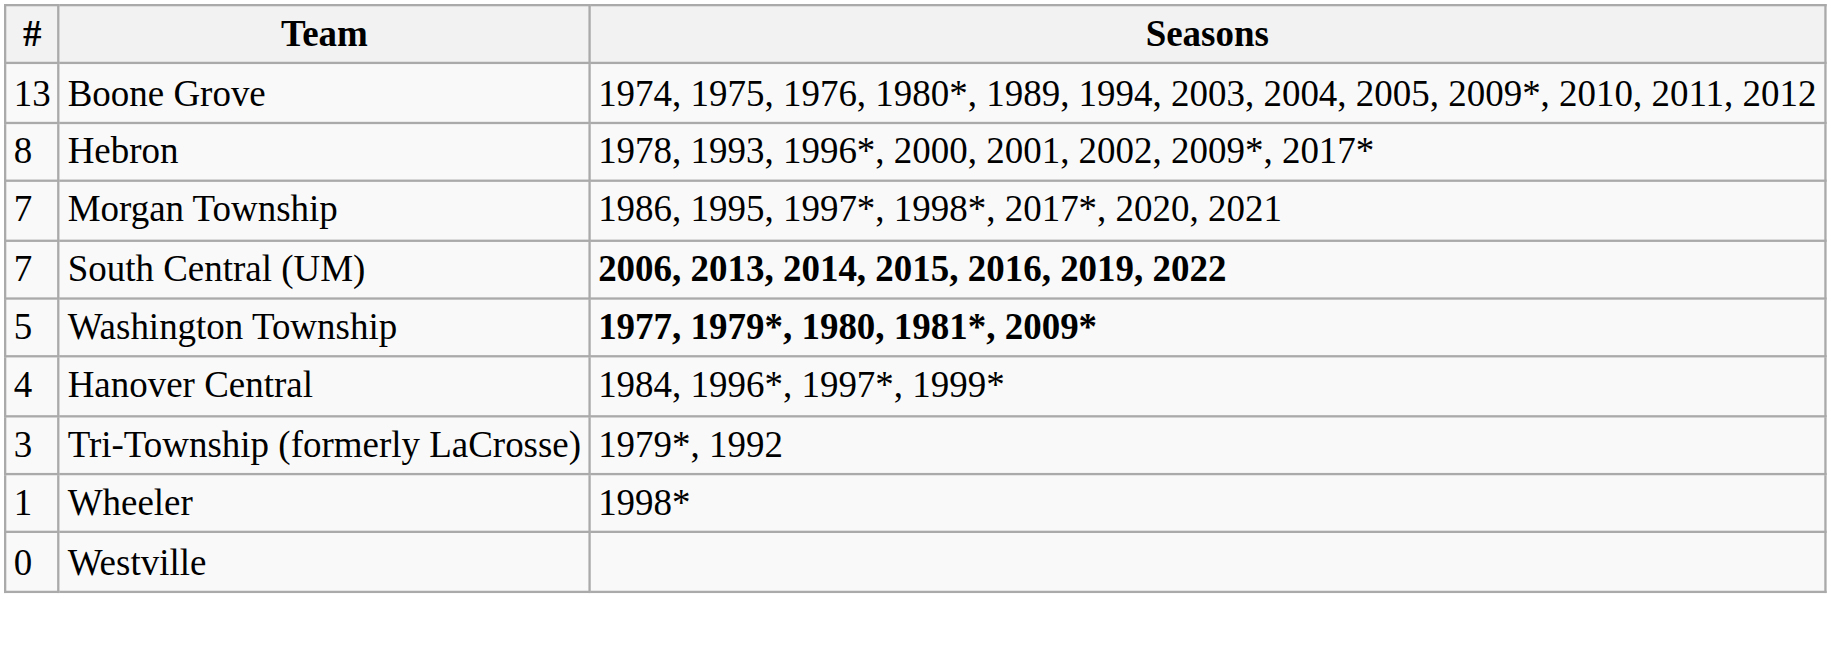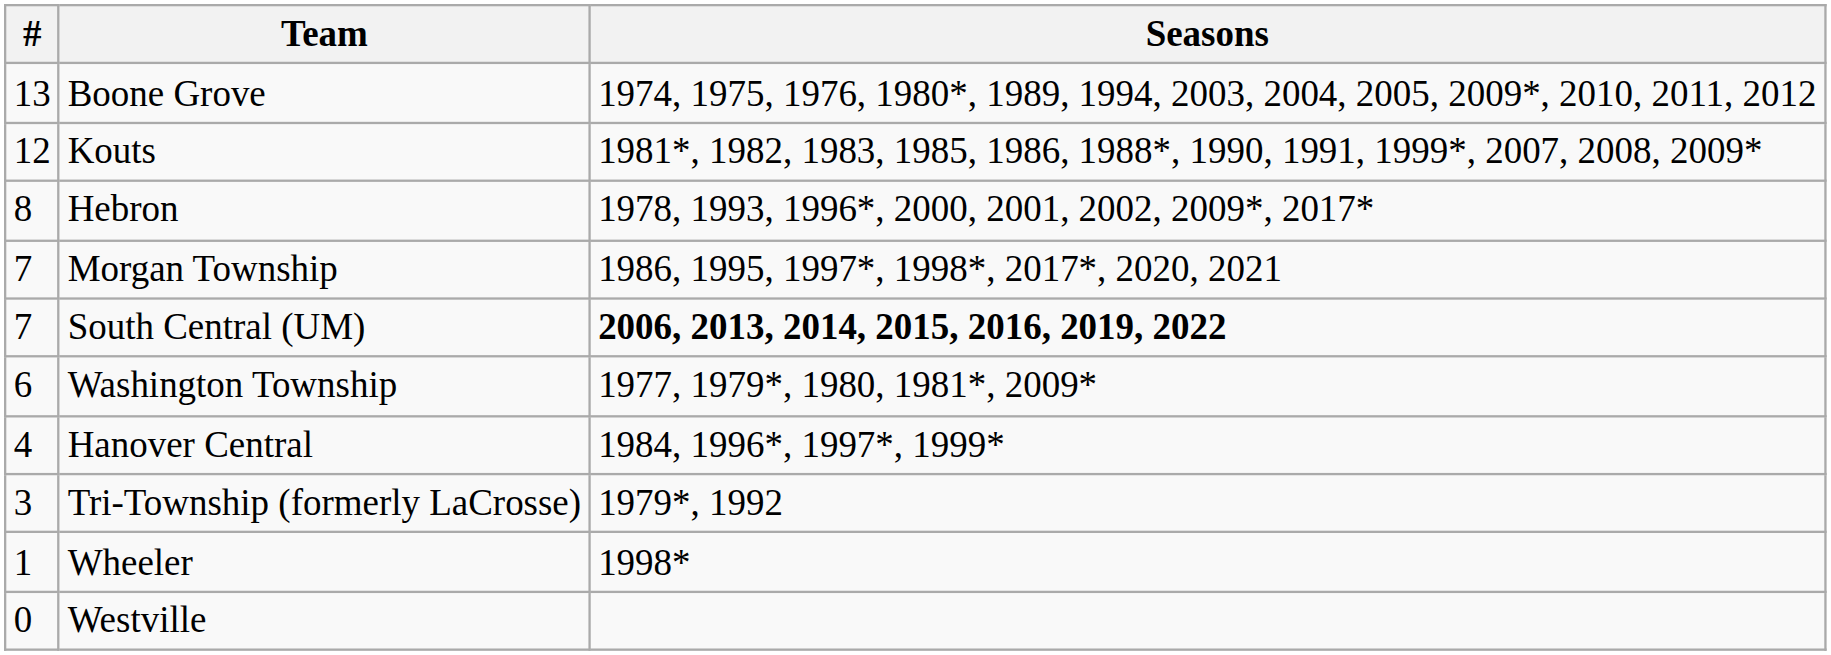+ row: 12 | Kouts | 1981*, 1982, 1983, 1985, 1986, 1988*, 1990, 1991, 1999*, 2007, 2008, 2009*
Washington Township | #: 5 -> 6
Washington Township | Seasons: bold -> normal
